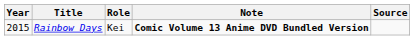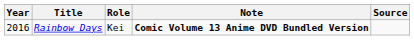Rainbow Days | Year: 2015 -> 2016
